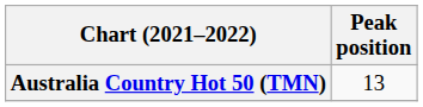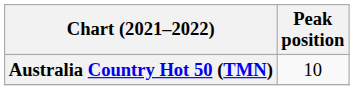Australia Country Hot 50 (TMN) | Peak position: 13 -> 10
